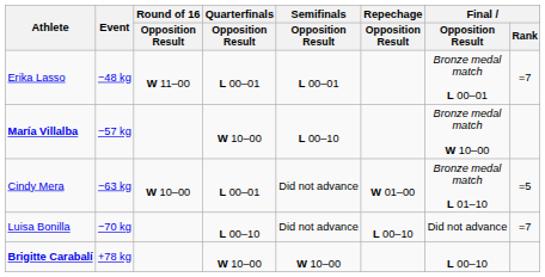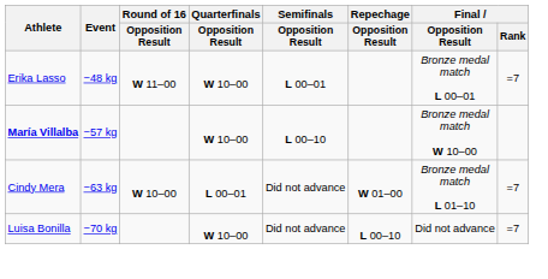Erika Lasso | Quarterfinals / Opposition Result: L 00–01 -> W 10–00
Cindy Mera | Final / Rank: =5 -> =7
Luisa Bonilla | Quarterfinals / Opposition Result: L 00–10 -> W 10–00
- row: Brigitte Carabalí | +78 kg | W 10–00 | W 10–00 | L 00–10
